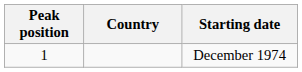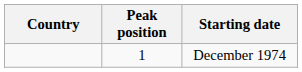columns swapped: Country <-> Peak position
